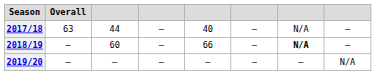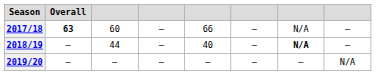2017/18 | Overall: normal -> bold
2017/18 | column 3: 44 -> 60
2017/18 | column 5: 40 -> 66
2018/19 | column 3: 60 -> 44
2018/19 | column 5: 66 -> 40
